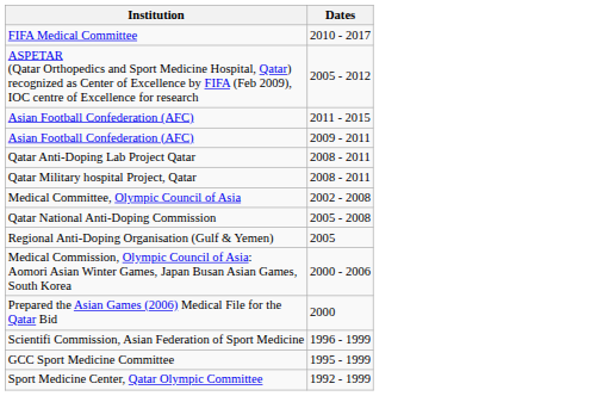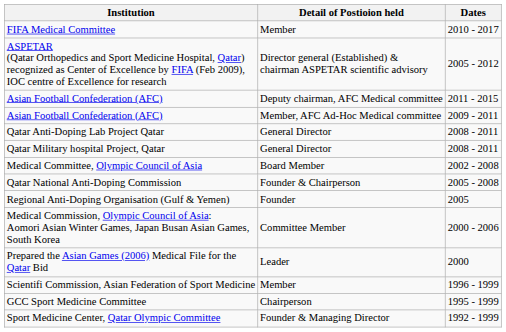+ column: Detail of Postioion held | Member | Director general (Established) & chairman ASPETAR scientific advisory | Deputy chairman, AFC Medical committee | Member, AFC Ad-Hoc Medical committee | General Director | General Director | Board Member | Founder & Chairperson | Founder | Committee Member | Leader | Member | Chairperson | Founder & Managing Director
